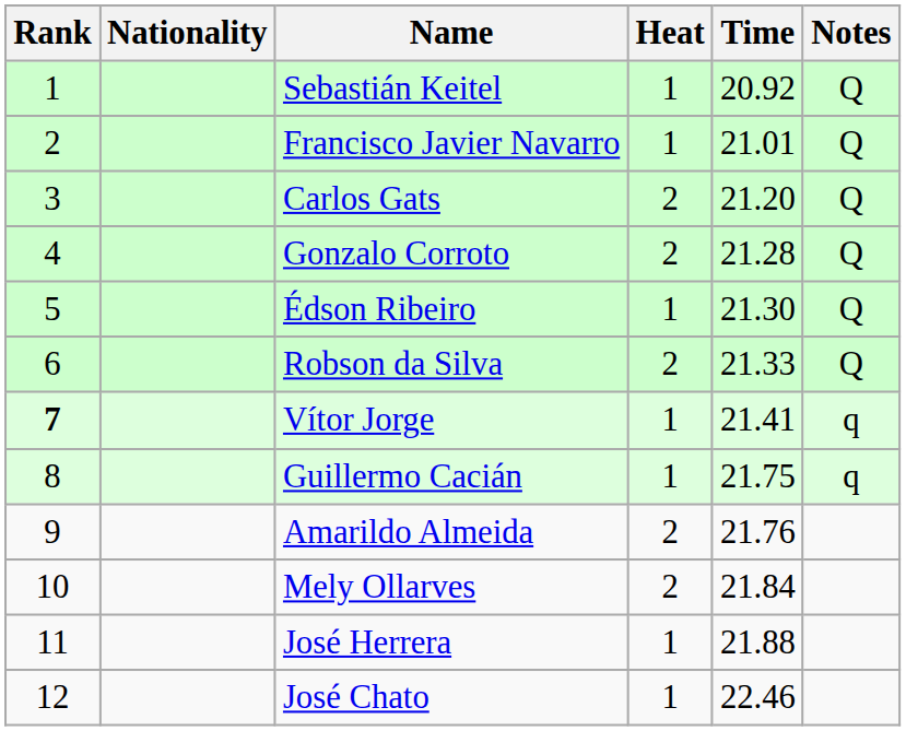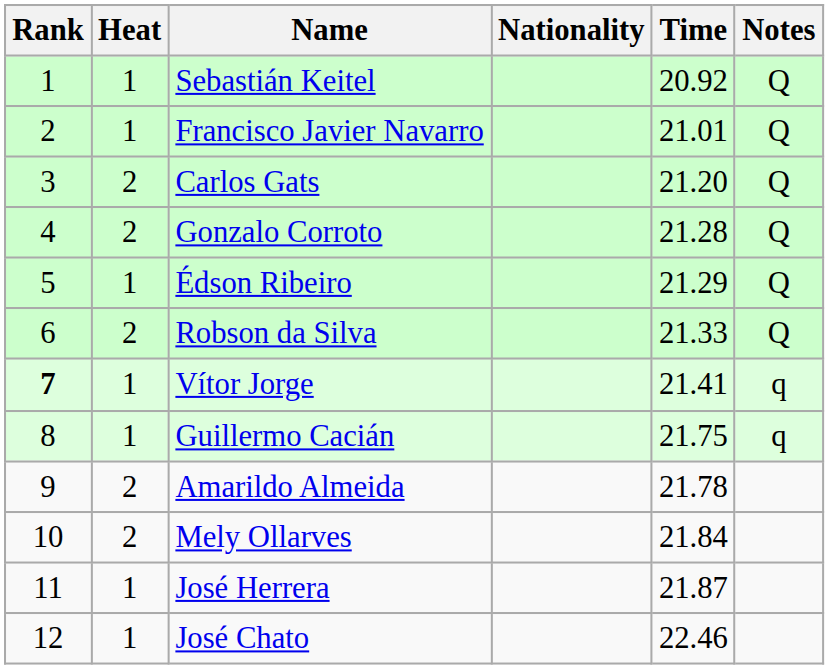columns swapped: Heat <-> Nationality
Édson Ribeiro | Time: 21.30 -> 21.29
Amarildo Almeida | Time: 21.76 -> 21.78
José Herrera | Time: 21.88 -> 21.87
